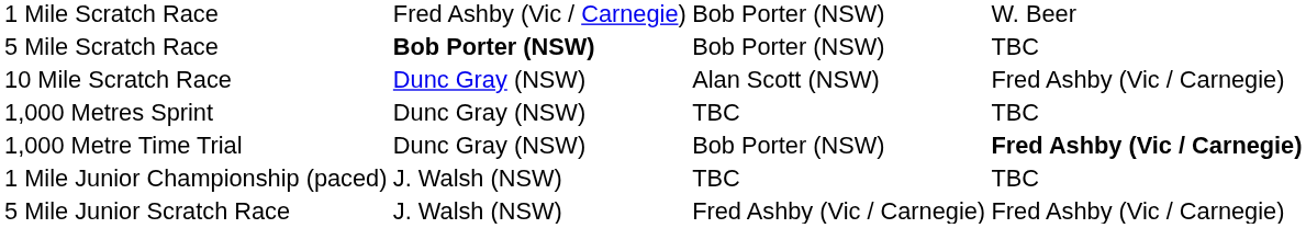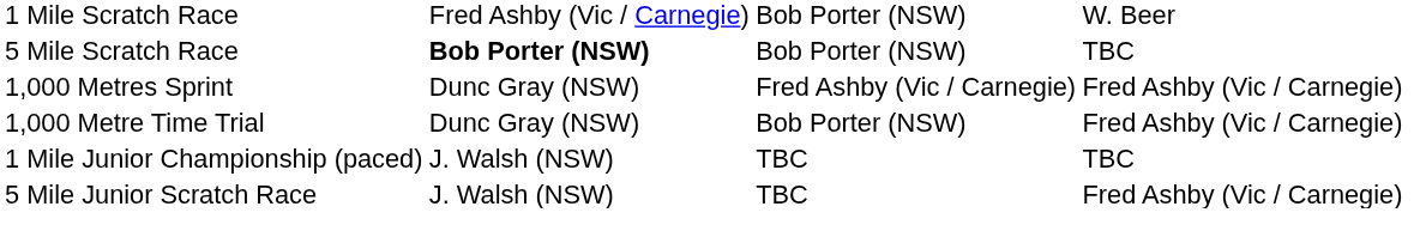- row: 10 Mile Scratch Race | Dunc Gray (NSW) | Alan Scott (NSW) | Fred Ashby (Vic / Carnegie)
1,000 Metres Sprint | column 3: TBC -> Fred Ashby (Vic / Carnegie)
1,000 Metres Sprint | column 4: TBC -> Fred Ashby (Vic / Carnegie)
1,000 Metre Time Trial | column 4: bold -> normal
5 Mile Junior Scratch Race | column 3: Fred Ashby (Vic / Carnegie) -> TBC
